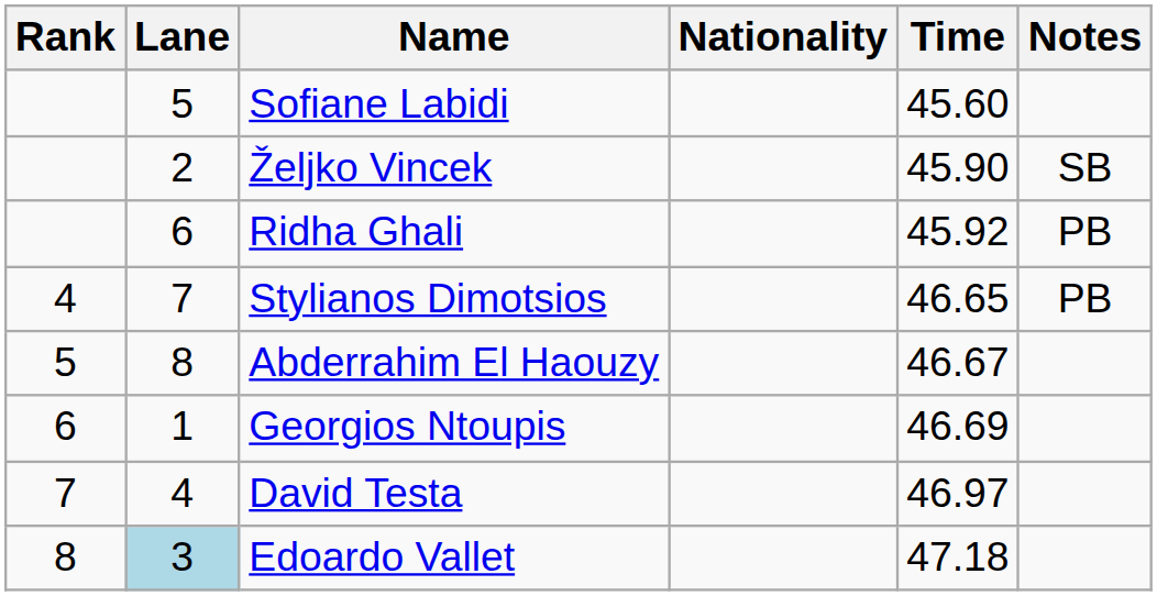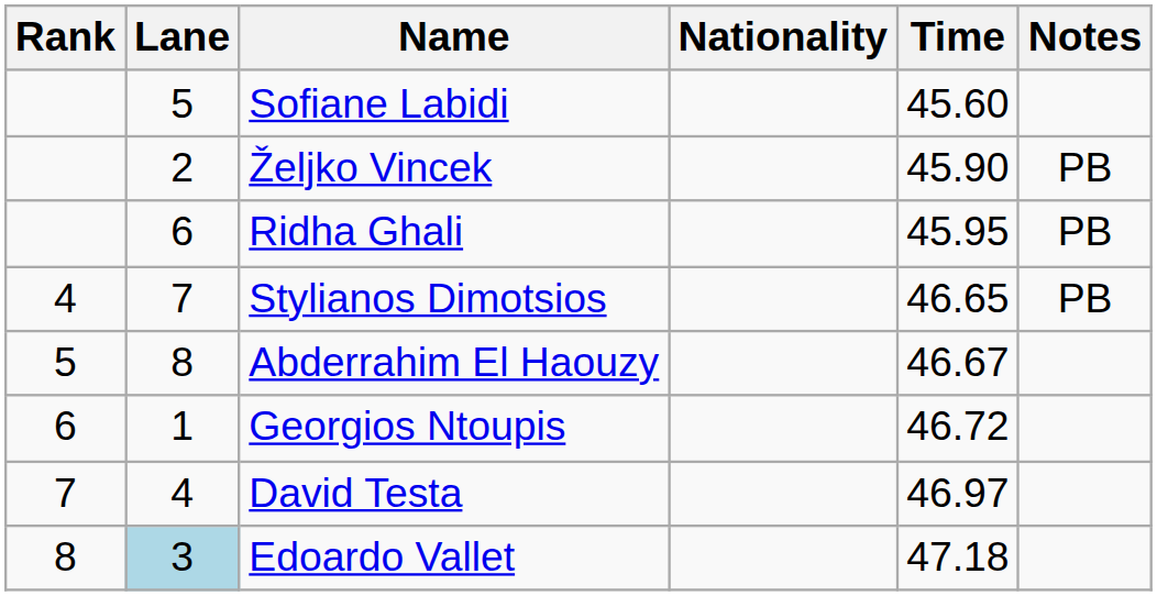Željko Vincek | Notes: SB -> PB
Ridha Ghali | Time: 45.92 -> 45.95
Georgios Ntoupis | Time: 46.69 -> 46.72
